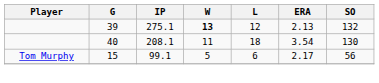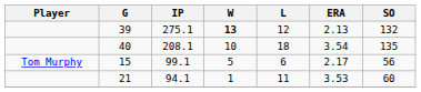40 | W: 11 -> 10
40 | SO: 130 -> 135
+ row: 21 | 94.1 | 1 | 11 | 3.53 | 60
